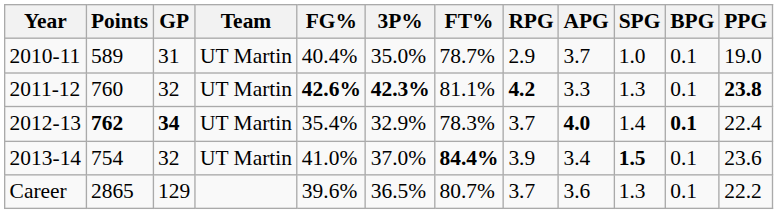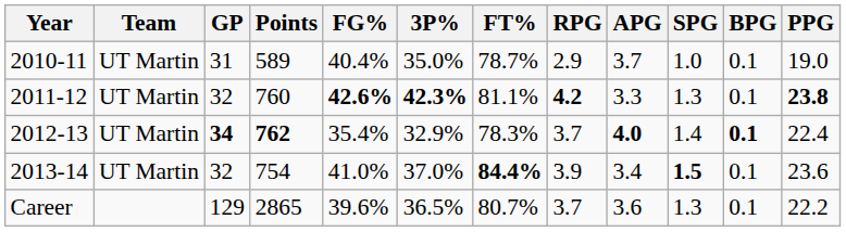columns swapped: Team <-> Points
